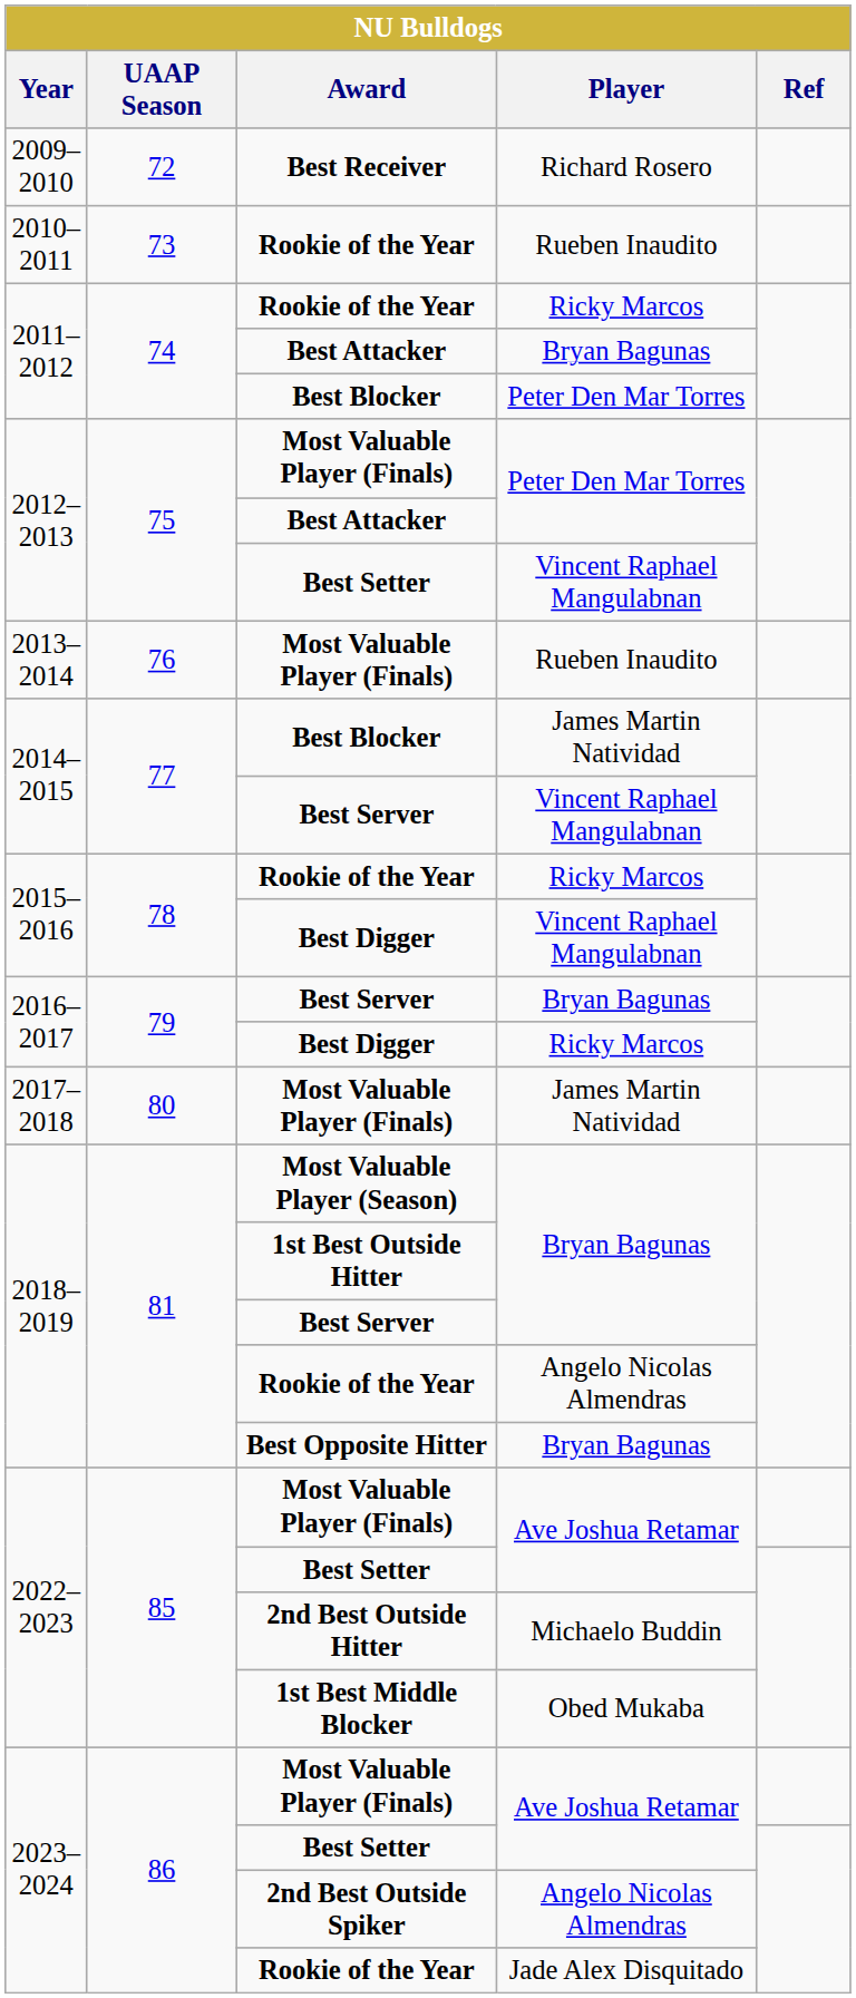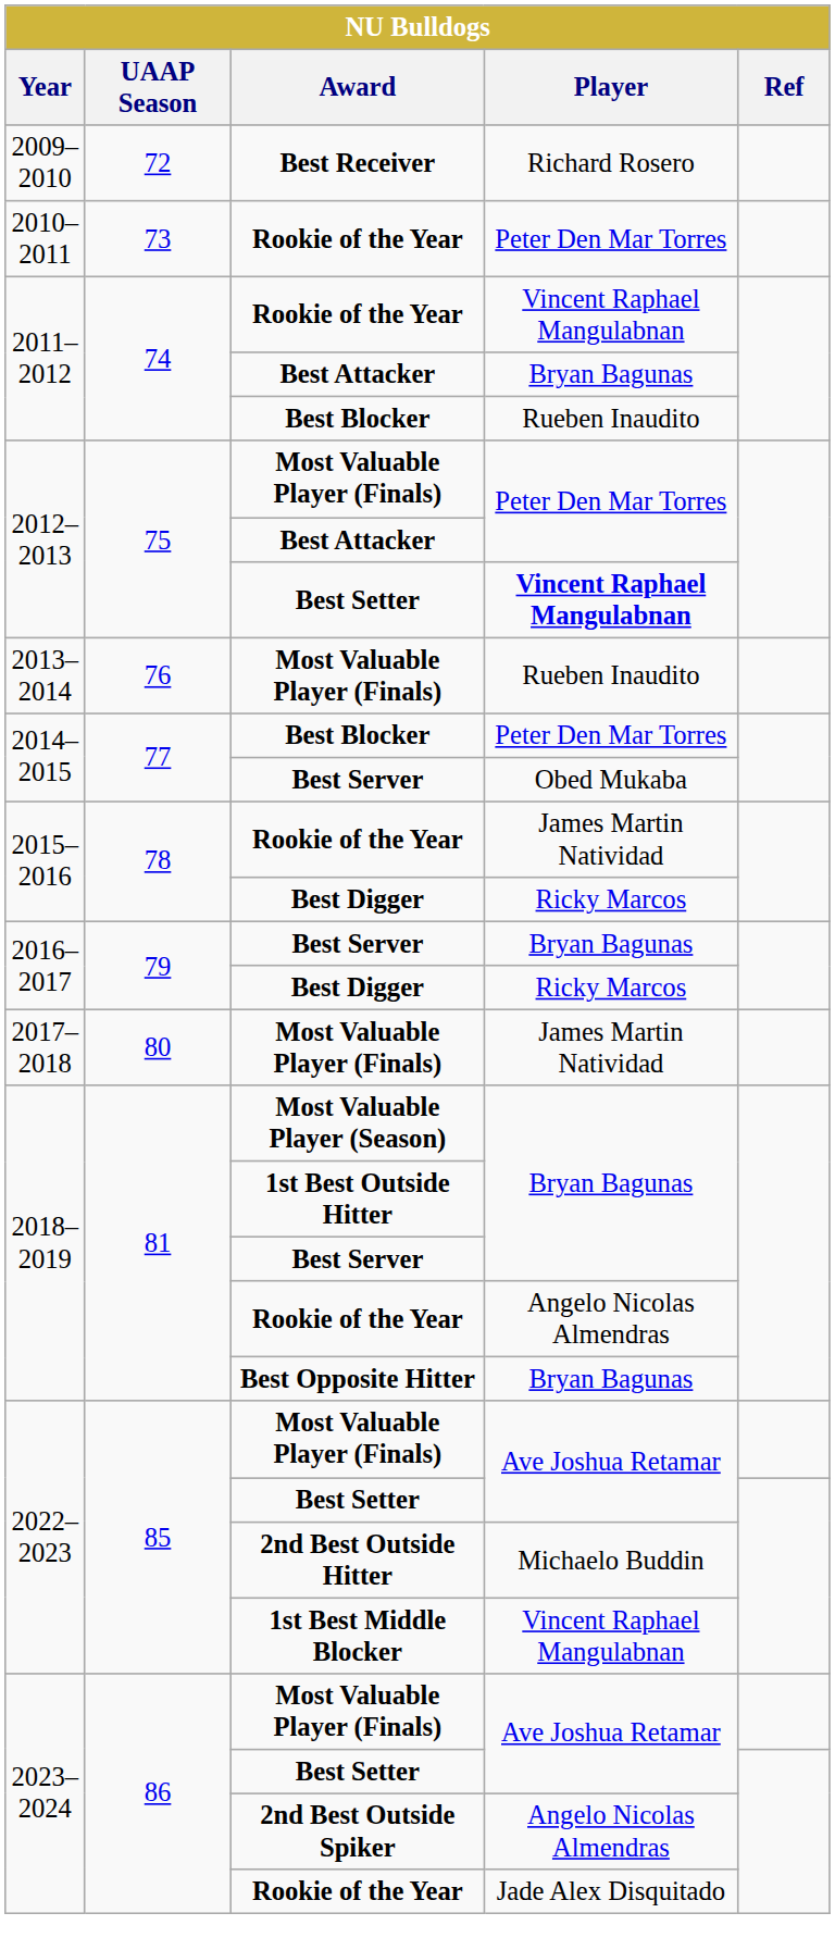2010–2011 / Rookie of the Year | Player: Rueben Inaudito -> Peter Den Mar Torres
2011–2012 / Rookie of the Year | Player: Ricky Marcos -> Vincent Raphael Mangulabnan
2011–2012 / Best Blocker | Player: Peter Den Mar Torres -> Rueben Inaudito
2012–2013 / Best Setter | Player: normal -> bold
2014–2015 / Best Blocker | Player: James Martin Natividad -> Peter Den Mar Torres
2014–2015 / Best Server | Player: Vincent Raphael Mangulabnan -> Obed Mukaba
2015–2016 / Rookie of the Year | Player: Ricky Marcos -> James Martin Natividad
2015–2016 / Best Digger | Player: Vincent Raphael Mangulabnan -> Ricky Marcos
1st Best Middle Blocker | Player: Obed Mukaba -> Vincent Raphael Mangulabnan
